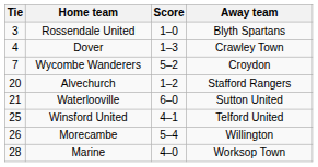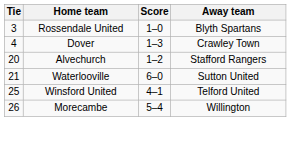- row: 7 | Wycombe Wanderers | 5–2 | Croydon
- row: 28 | Marine | 4–0 | Worksop Town
